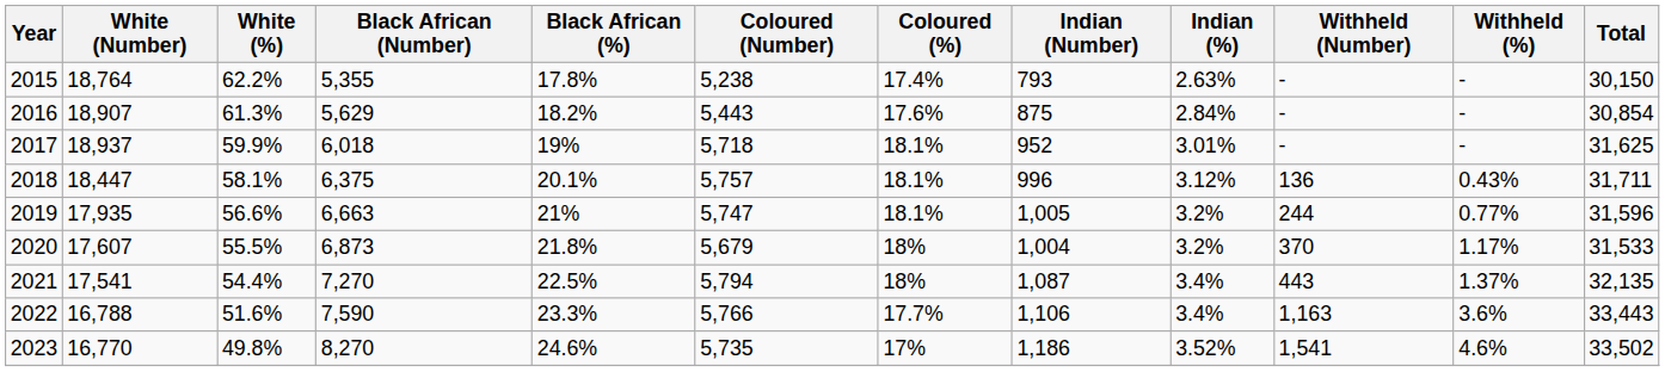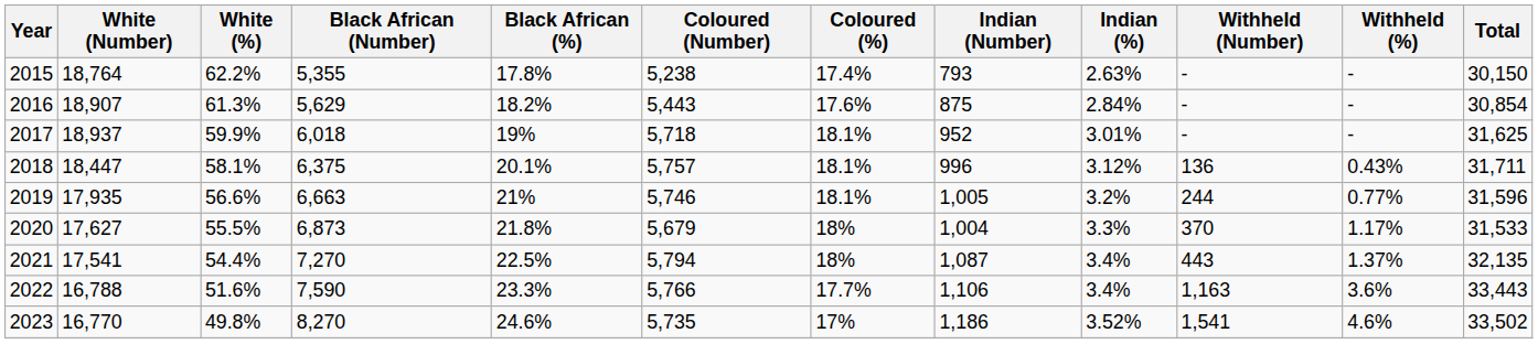2019 | Coloured (Number): 5,747 -> 5,746
2020 | White (Number): 17,607 -> 17,627
2020 | Indian (%): 3.2% -> 3.3%
